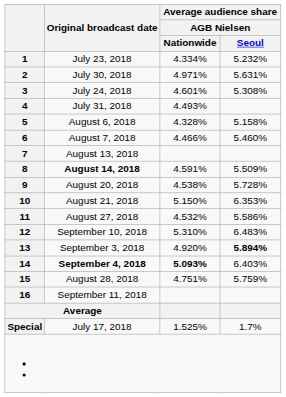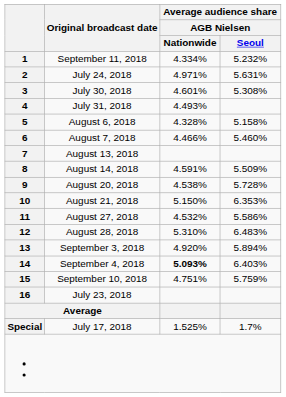1 | Original broadcast date: July 23, 2018 -> September 11, 2018
2 | Original broadcast date: July 30, 2018 -> July 24, 2018
3 | Original broadcast date: July 24, 2018 -> July 30, 2018
8 | Original broadcast date: bold -> normal
12 | Original broadcast date: September 10, 2018 -> August 28, 2018
13 | Average audience share / AGB Nielsen / Seoul: bold -> normal
14 | Original broadcast date: bold -> normal
15 | Original broadcast date: August 28, 2018 -> September 10, 2018
16 | Original broadcast date: September 11, 2018 -> July 23, 2018
